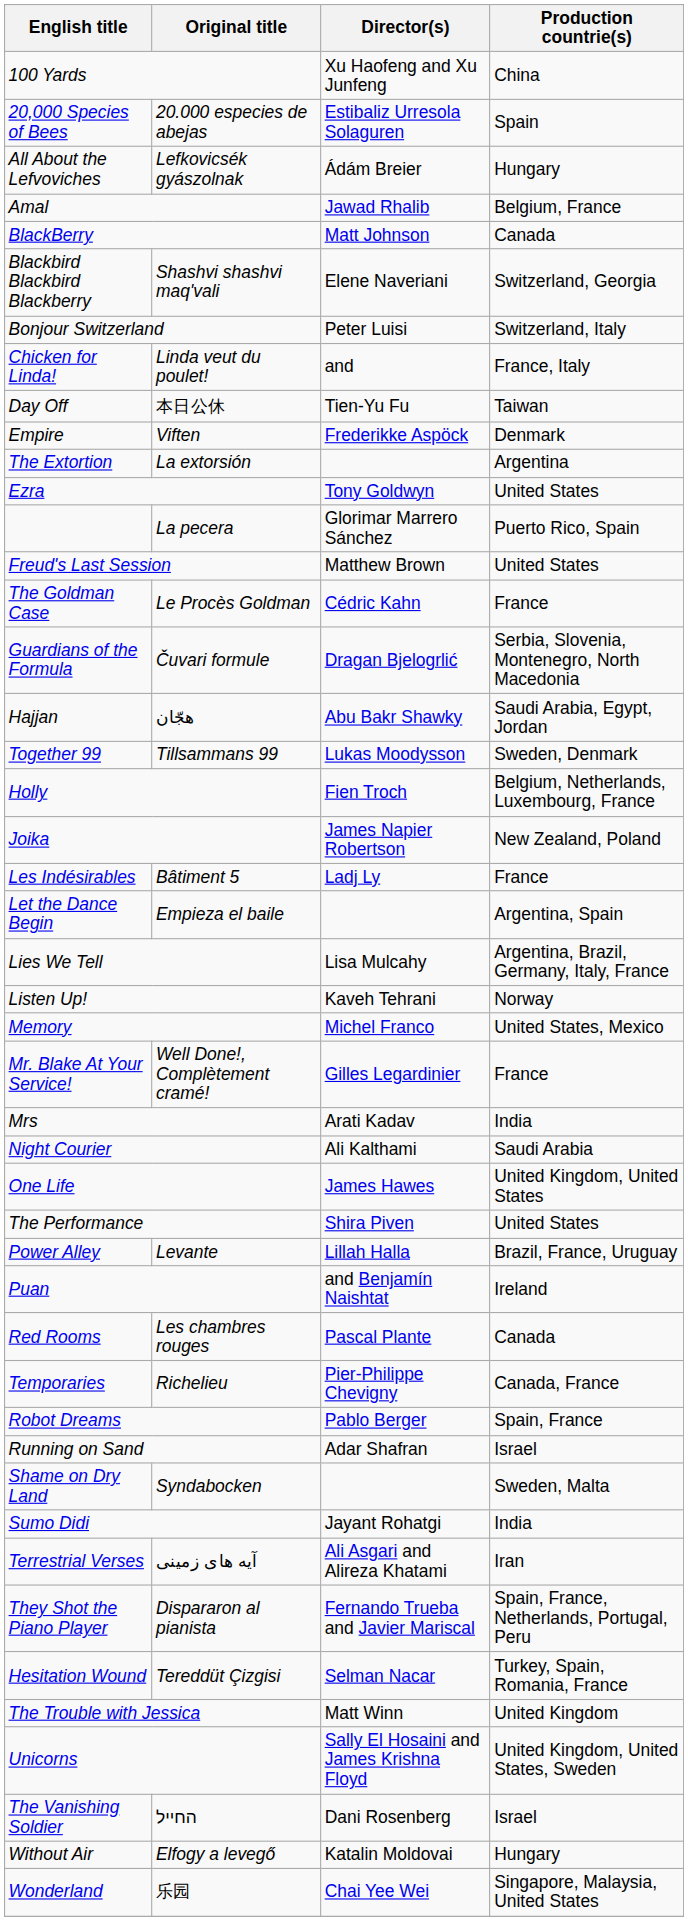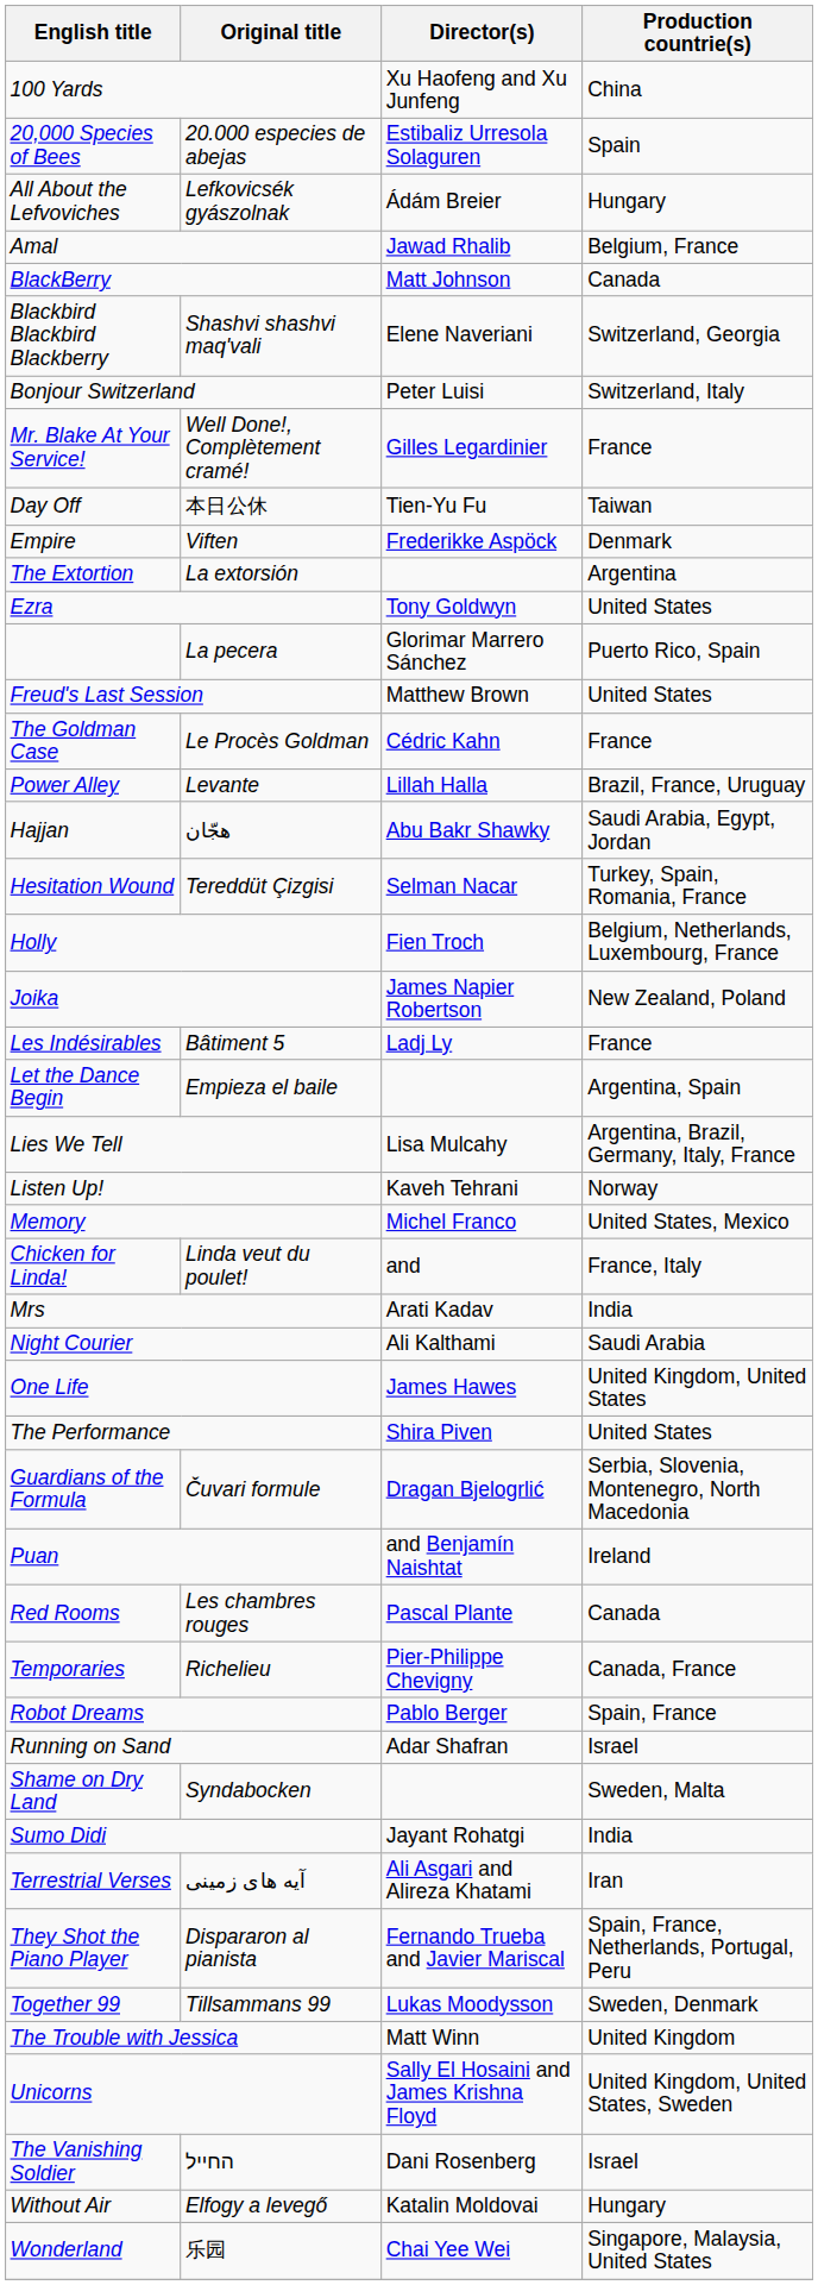rows swapped: Chicken for Linda! <-> Mr. Blake At Your Service!
rows swapped: Guardians of the Formula <-> Power Alley
rows swapped: Hesitation Wound <-> Together 99
